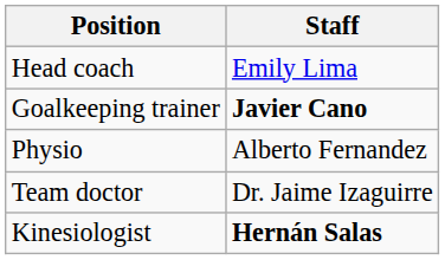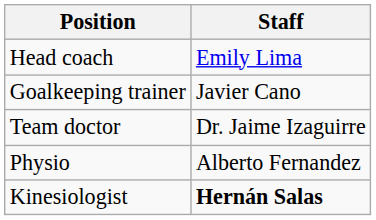Goalkeeping trainer | Staff: bold -> normal
rows swapped: Team doctor <-> Physio
